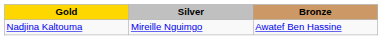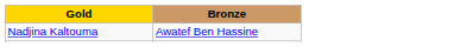- column: Silver | Mireille Nguimgo
